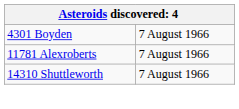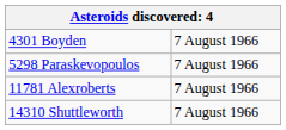+ row: 5298 Paraskevopoulos | 7 August 1966
